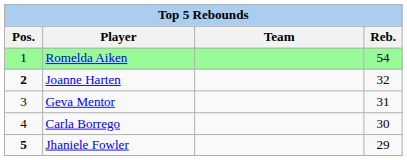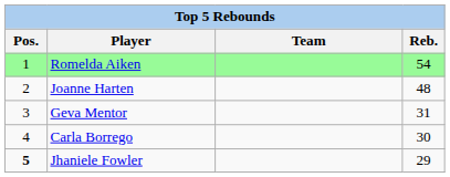Joanne Harten | Pos.: bold -> normal
Joanne Harten | Reb.: 32 -> 48
